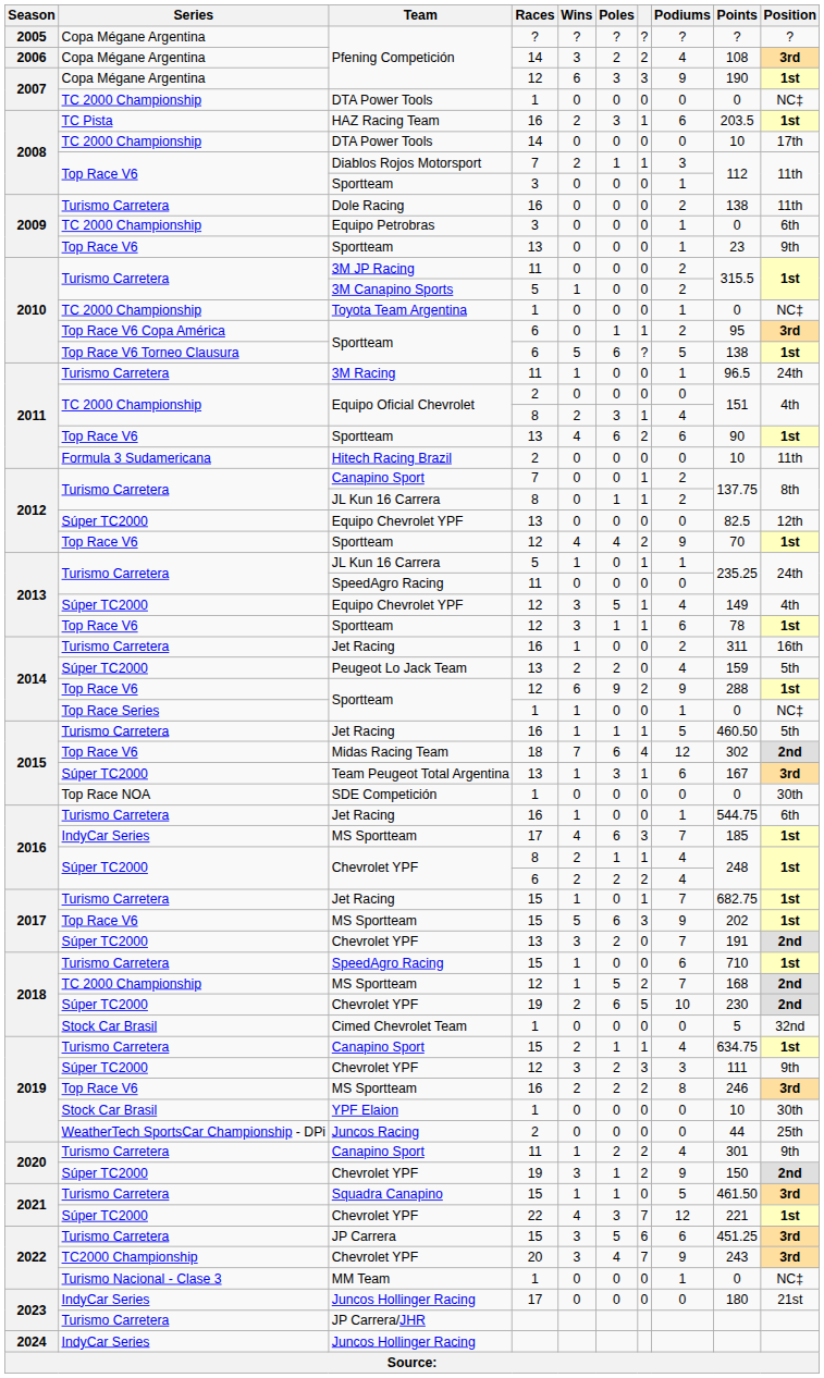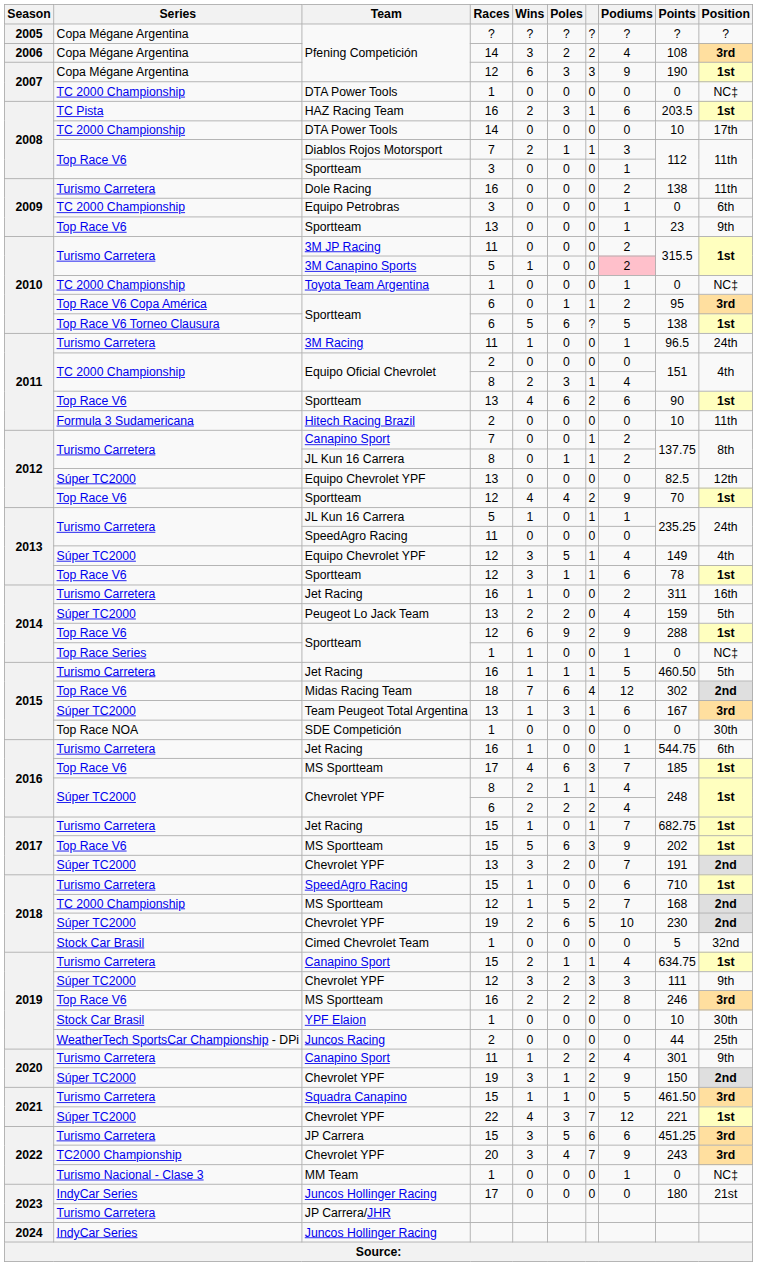3M Canapino Sports | Podiums: no background -> pink background
2016 / MS Sportteam | Series: IndyCar Series -> Top Race V6
